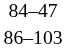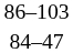rows swapped: 86–103 <-> 84–47
